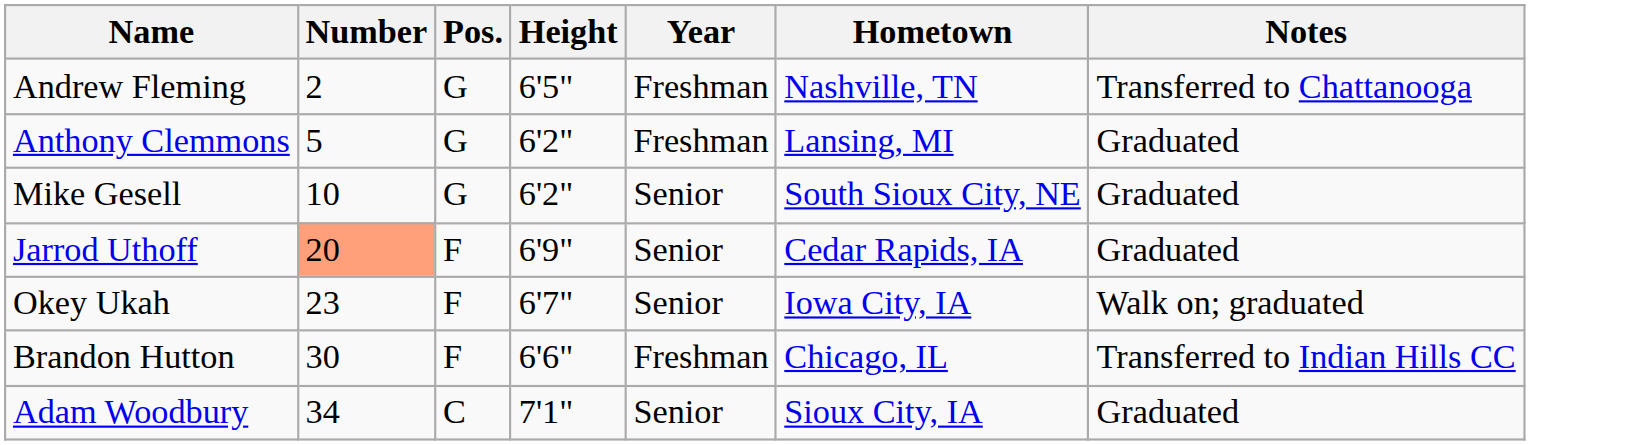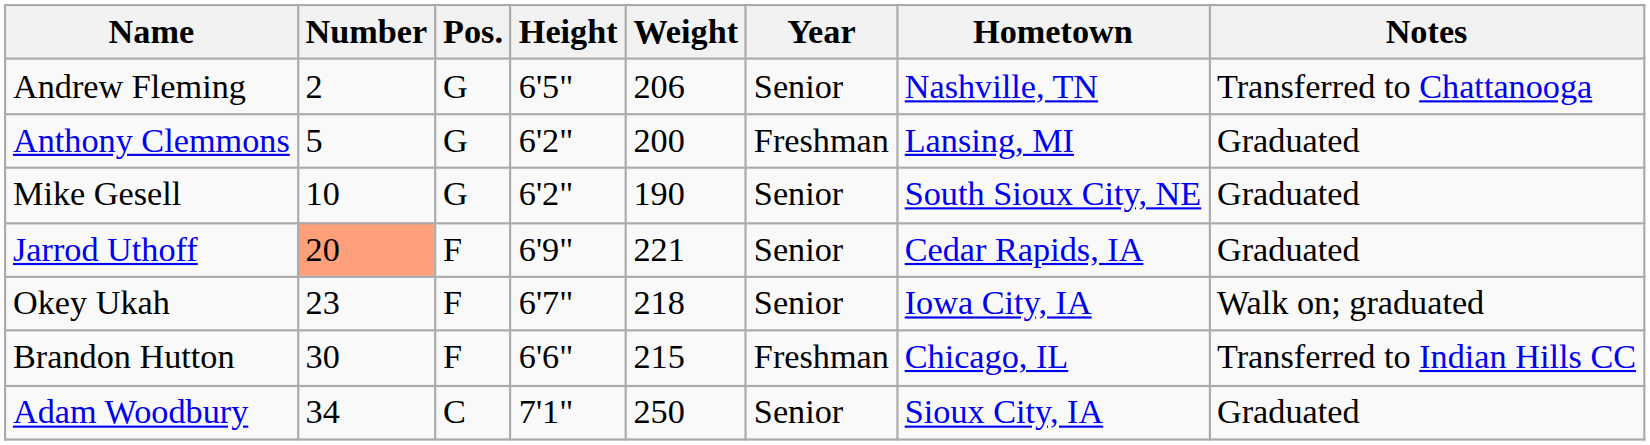+ column: Weight | 206 | 200 | 190 | 221 | 218 | 215 | 250
Andrew Fleming | Year: Freshman -> Senior
